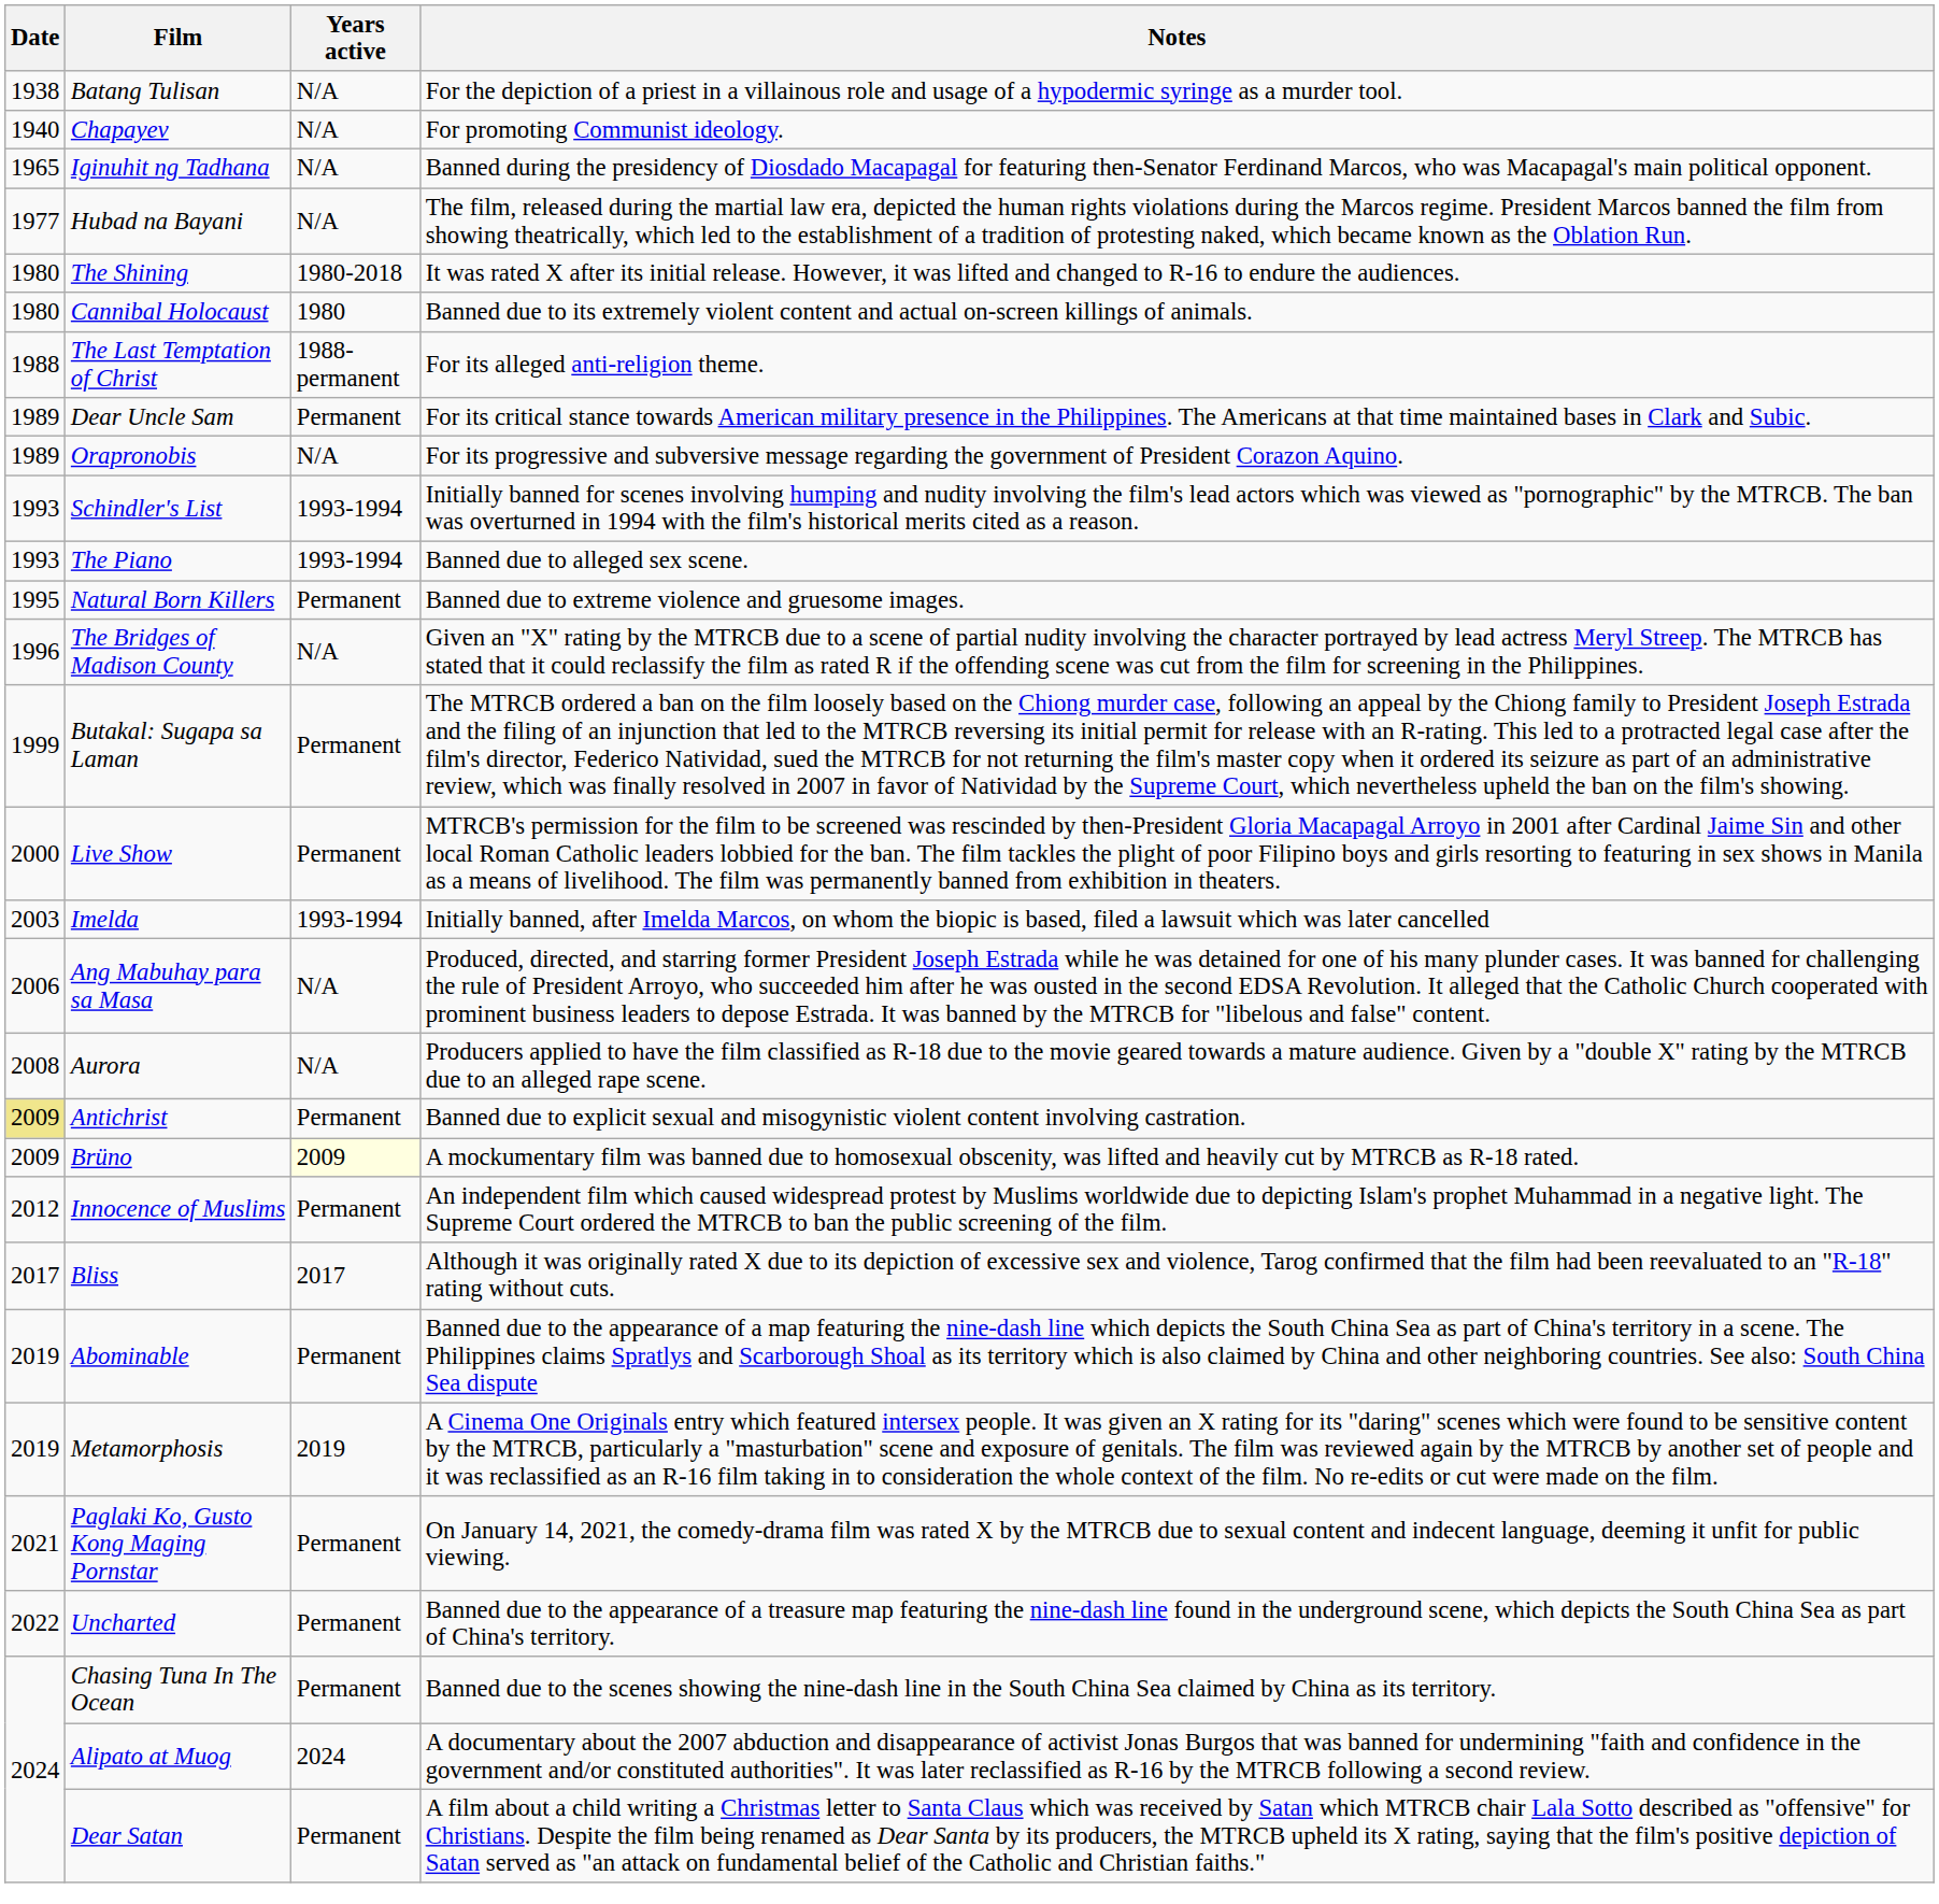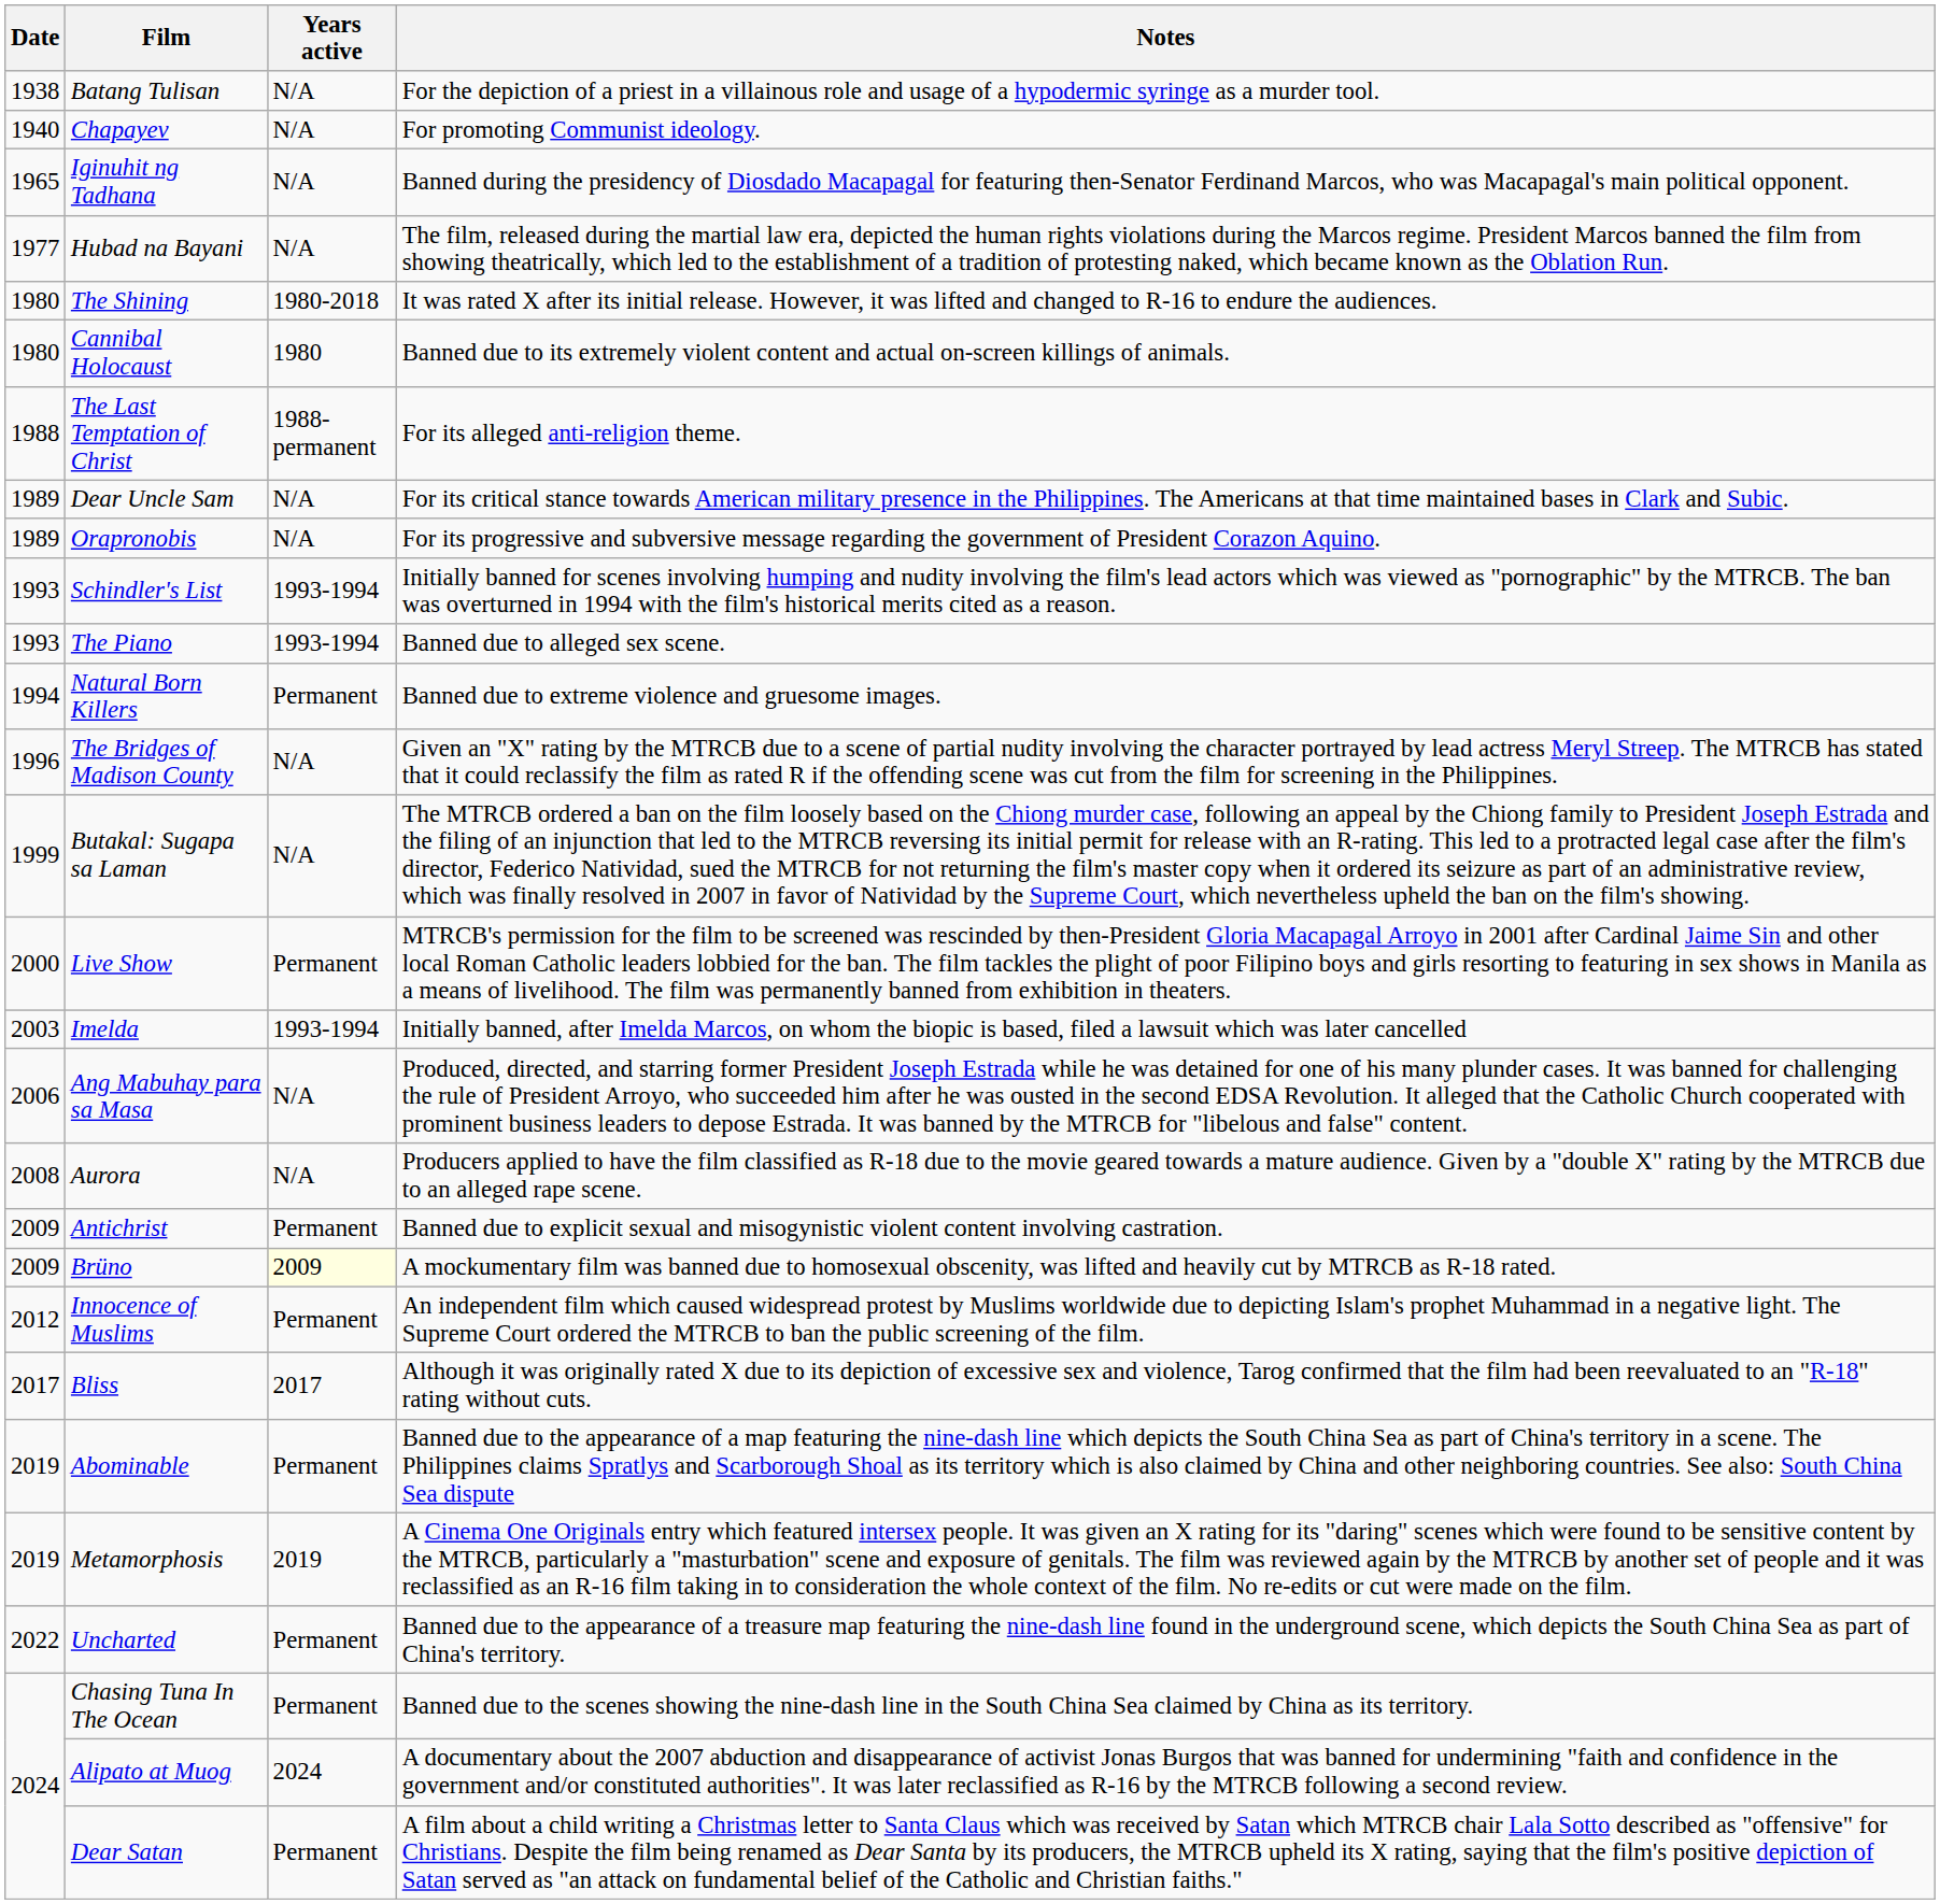Dear Uncle Sam | Years active: Permanent -> N/A
Natural Born Killers | Date: 1995 -> 1994
Butakal: Sugapa sa Laman | Years active: Permanent -> N/A
Antichrist | Date: khaki background -> no background
- row: 2021 | Paglaki Ko, Gusto Kong Maging Pornstar | Permanent | On January 14, 2021, the comedy-drama film was rated X by the MTRCB due to sexual content and indecent language, deeming it unfit for public viewing.
